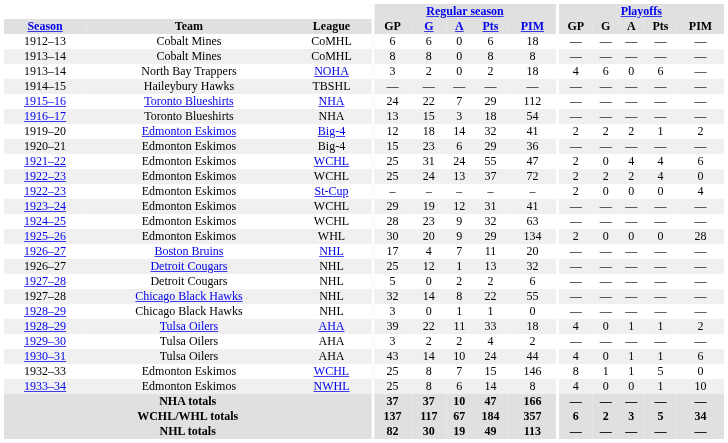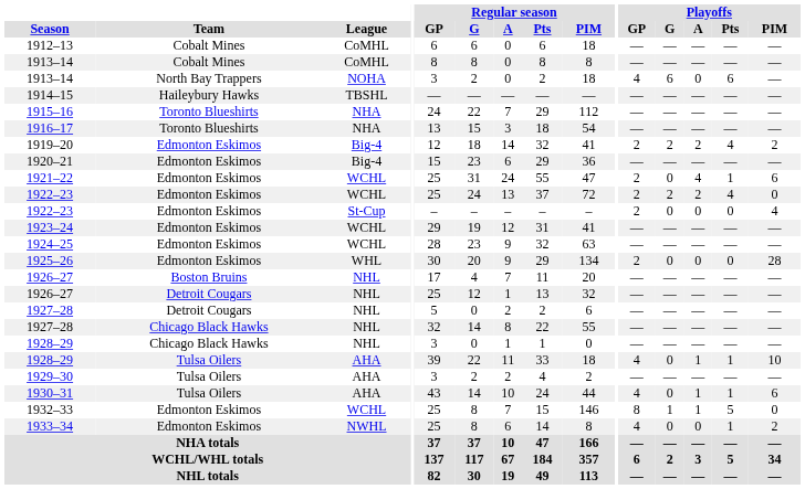1919–20 | Playoffs / Pts: 1 -> 4
1921–22 | Playoffs / Pts: 4 -> 1
1928–29 / Tulsa Oilers | Playoffs / PIM: 2 -> 10
1933–34 | Playoffs / PIM: 10 -> 2
